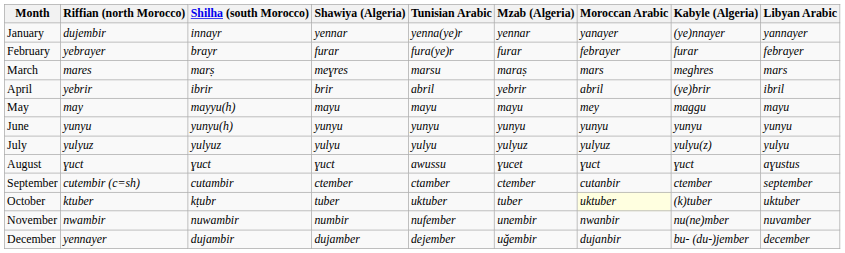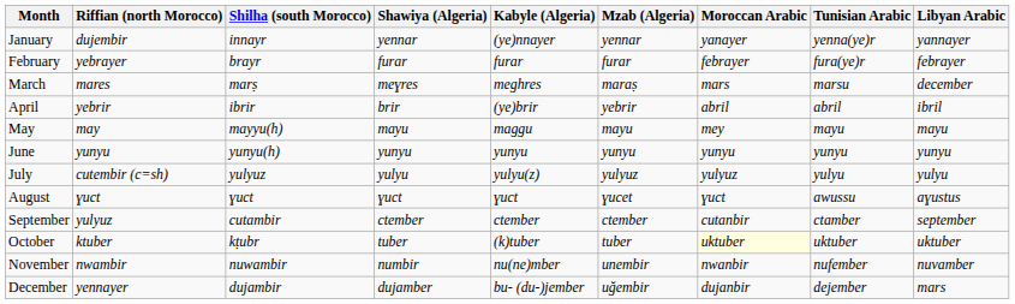columns swapped: Kabyle (Algeria) <-> Tunisian Arabic
March | Libyan Arabic: mars -> december
July | Riffian (north Morocco): yulyuz -> cutembir (c=sh)
September | Riffian (north Morocco): cutembir (c=sh) -> yulyuz
December | Libyan Arabic: december -> mars
